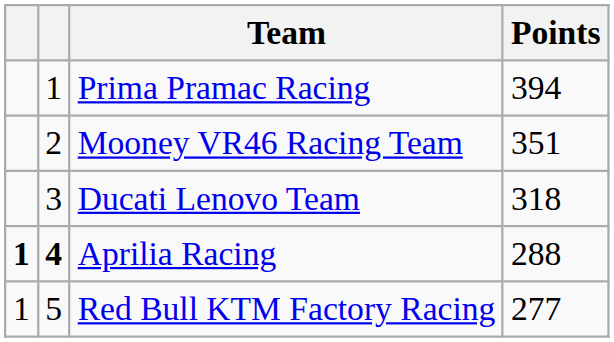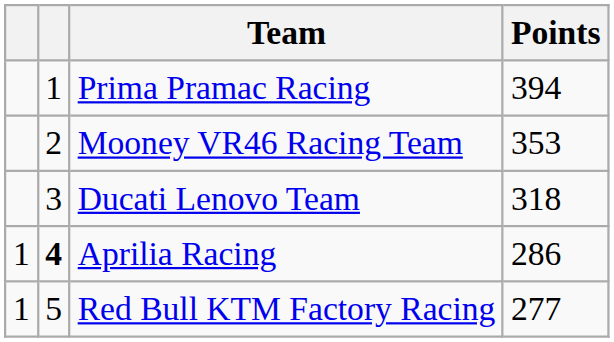Mooney VR46 Racing Team | Points: 351 -> 353
Aprilia Racing | column 1: bold -> normal
Aprilia Racing | Points: 288 -> 286
